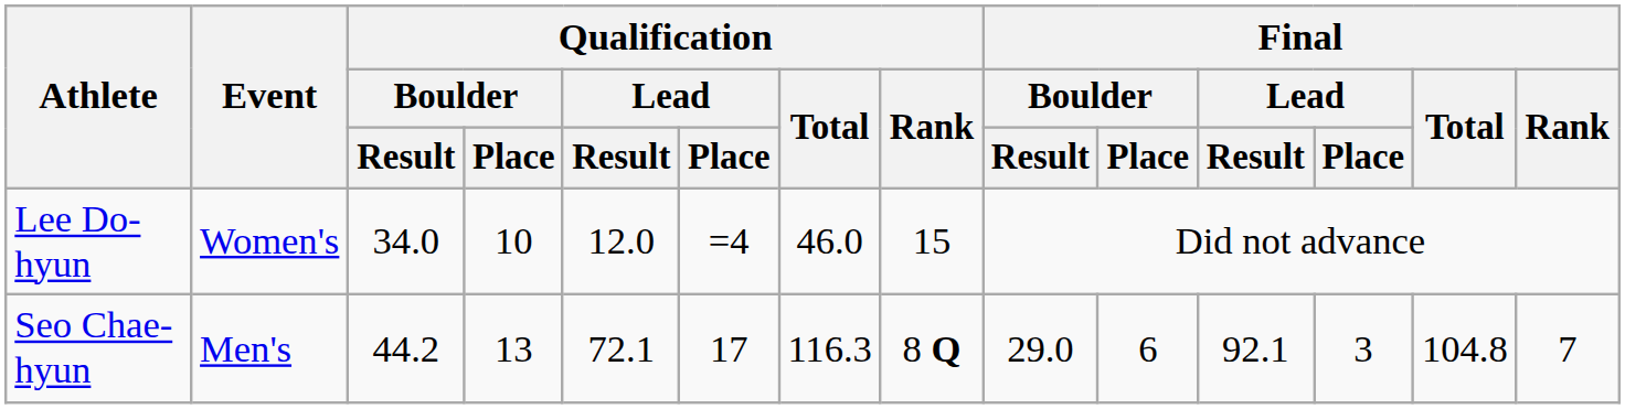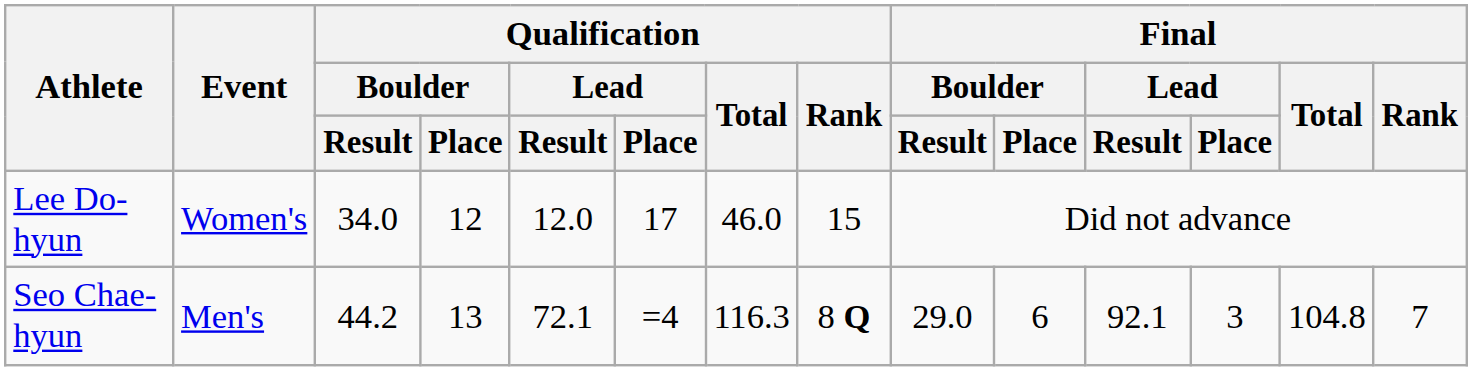Lee Do-hyun | Qualification / Boulder / Place: 10 -> 12
Lee Do-hyun | Qualification / Lead / Place: =4 -> 17
Seo Chae-hyun | Qualification / Lead / Place: 17 -> =4
